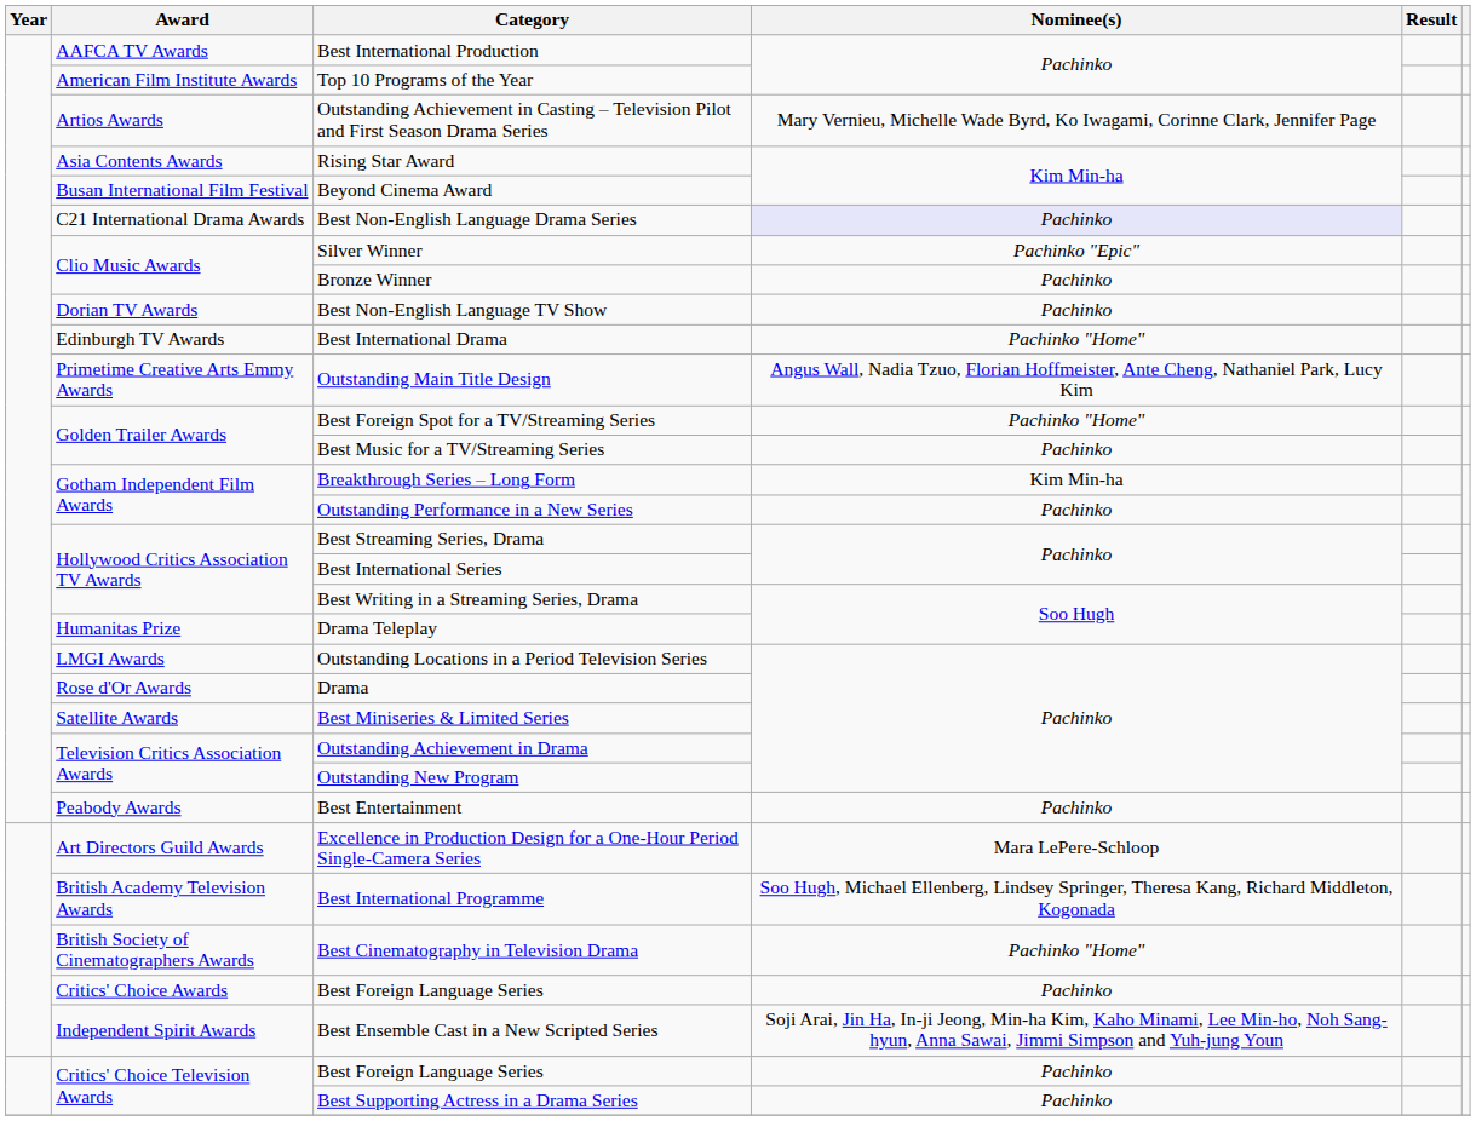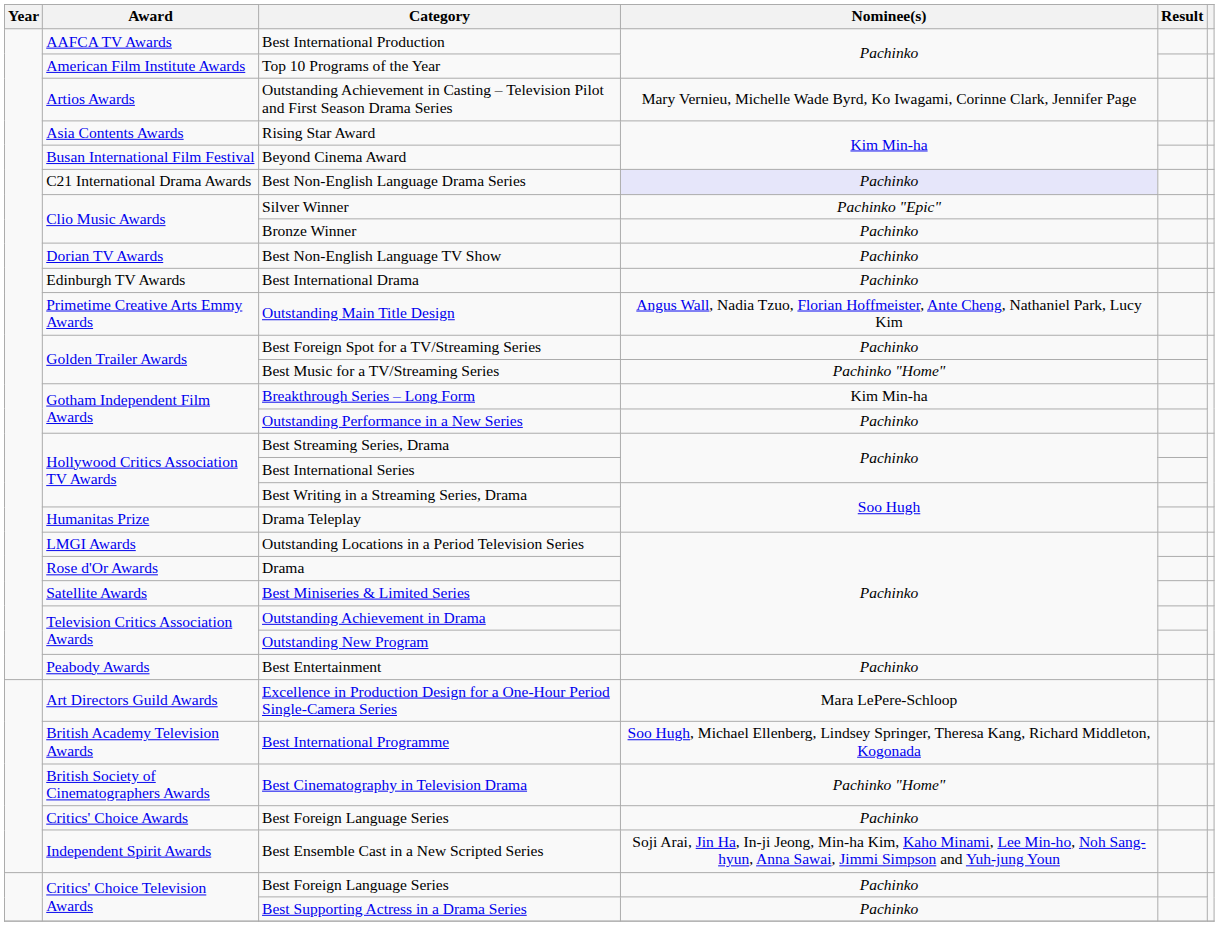Best International Drama | Nominee(s): Pachinko "Home" -> Pachinko
Best Foreign Spot for a TV/Streaming Series | Nominee(s): Pachinko "Home" -> Pachinko
Best Music for a TV/Streaming Series | Nominee(s): Pachinko -> Pachinko "Home"
